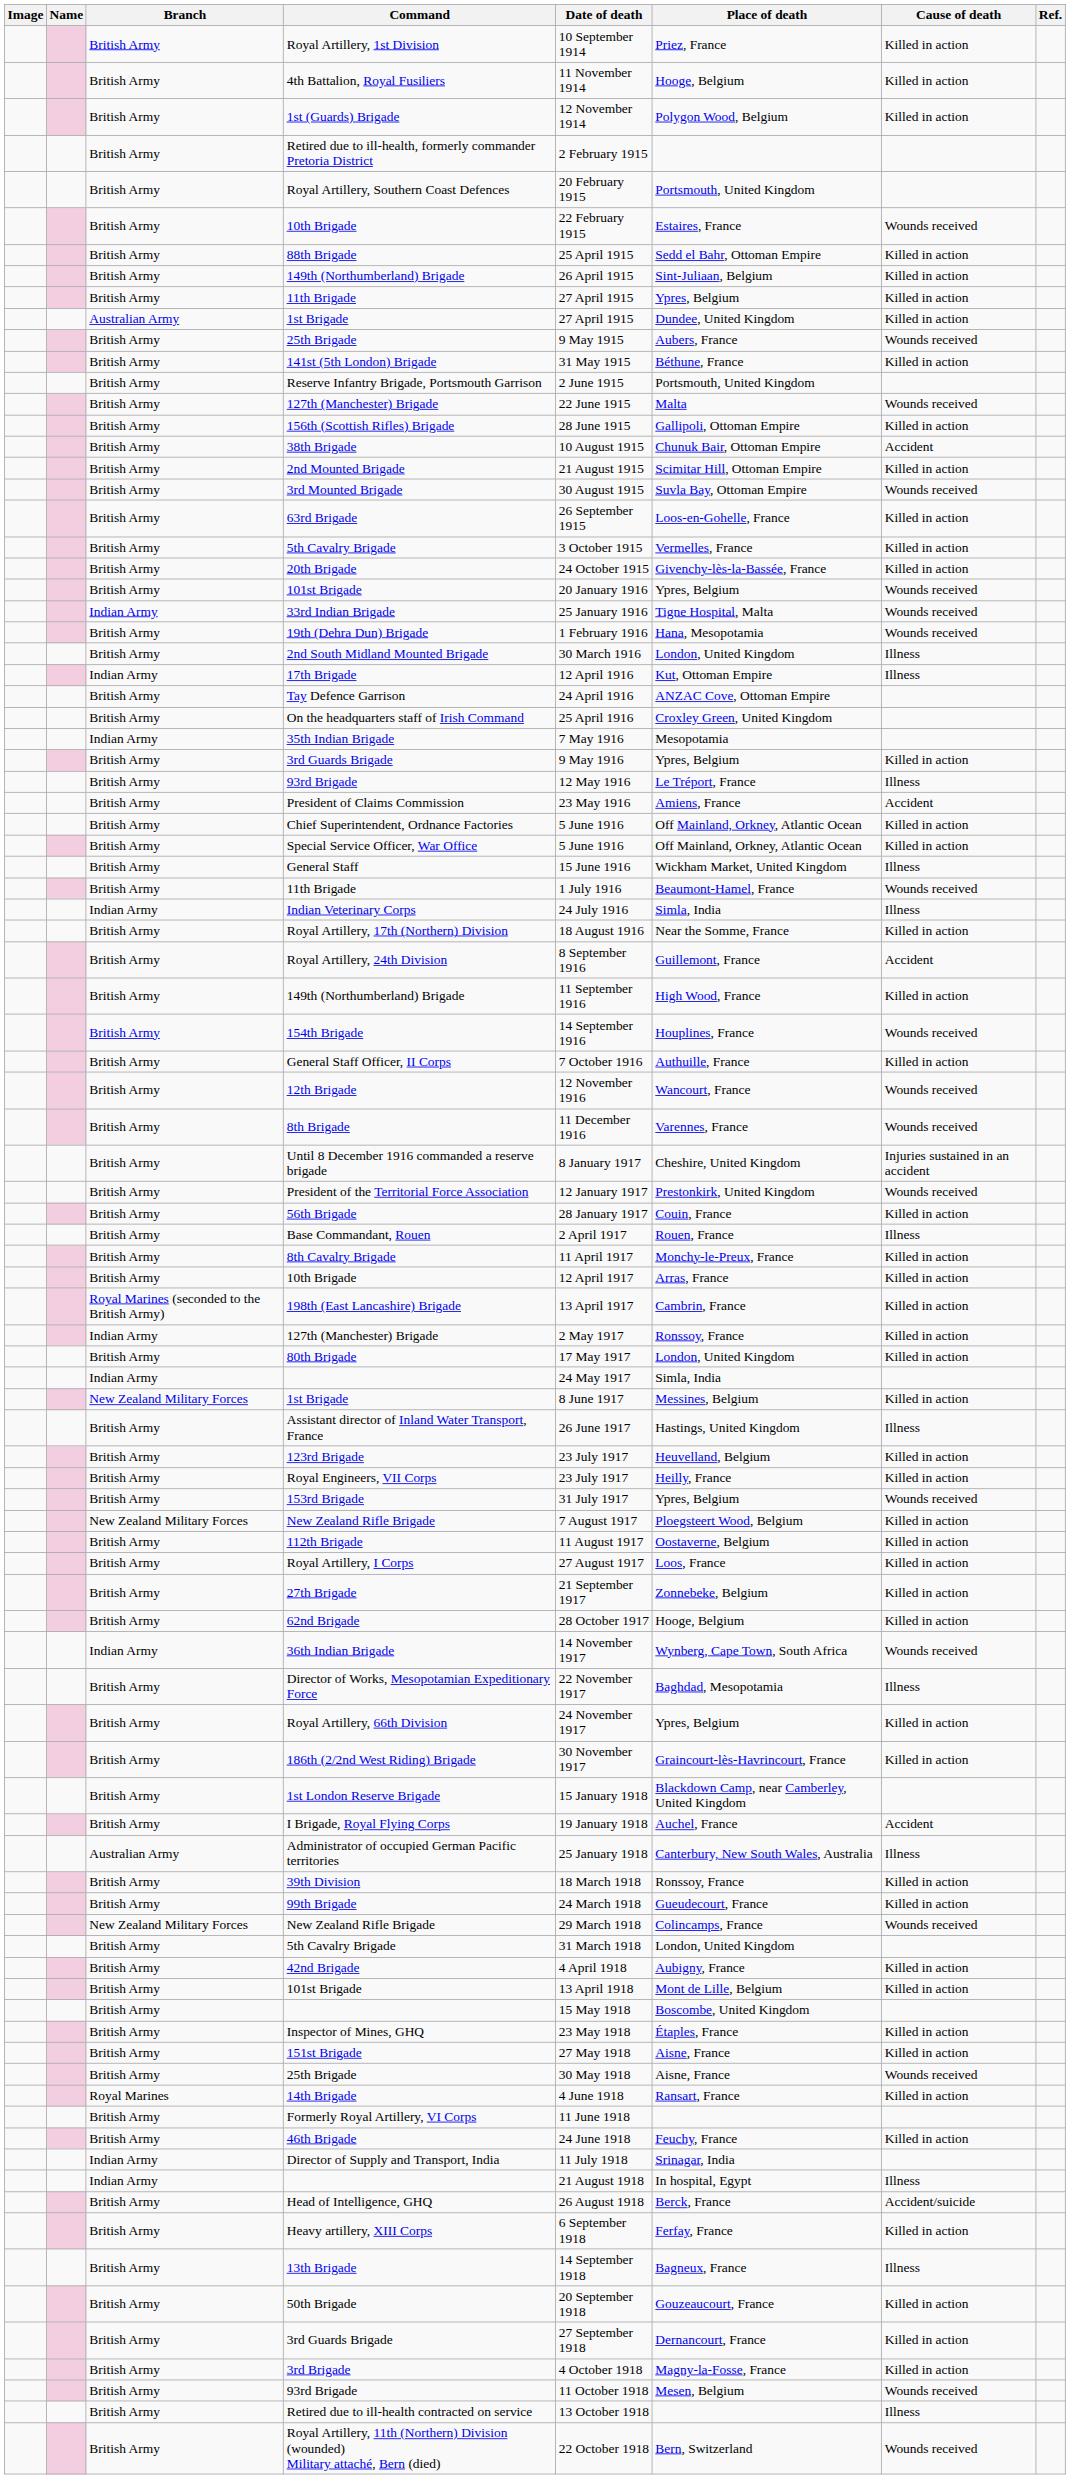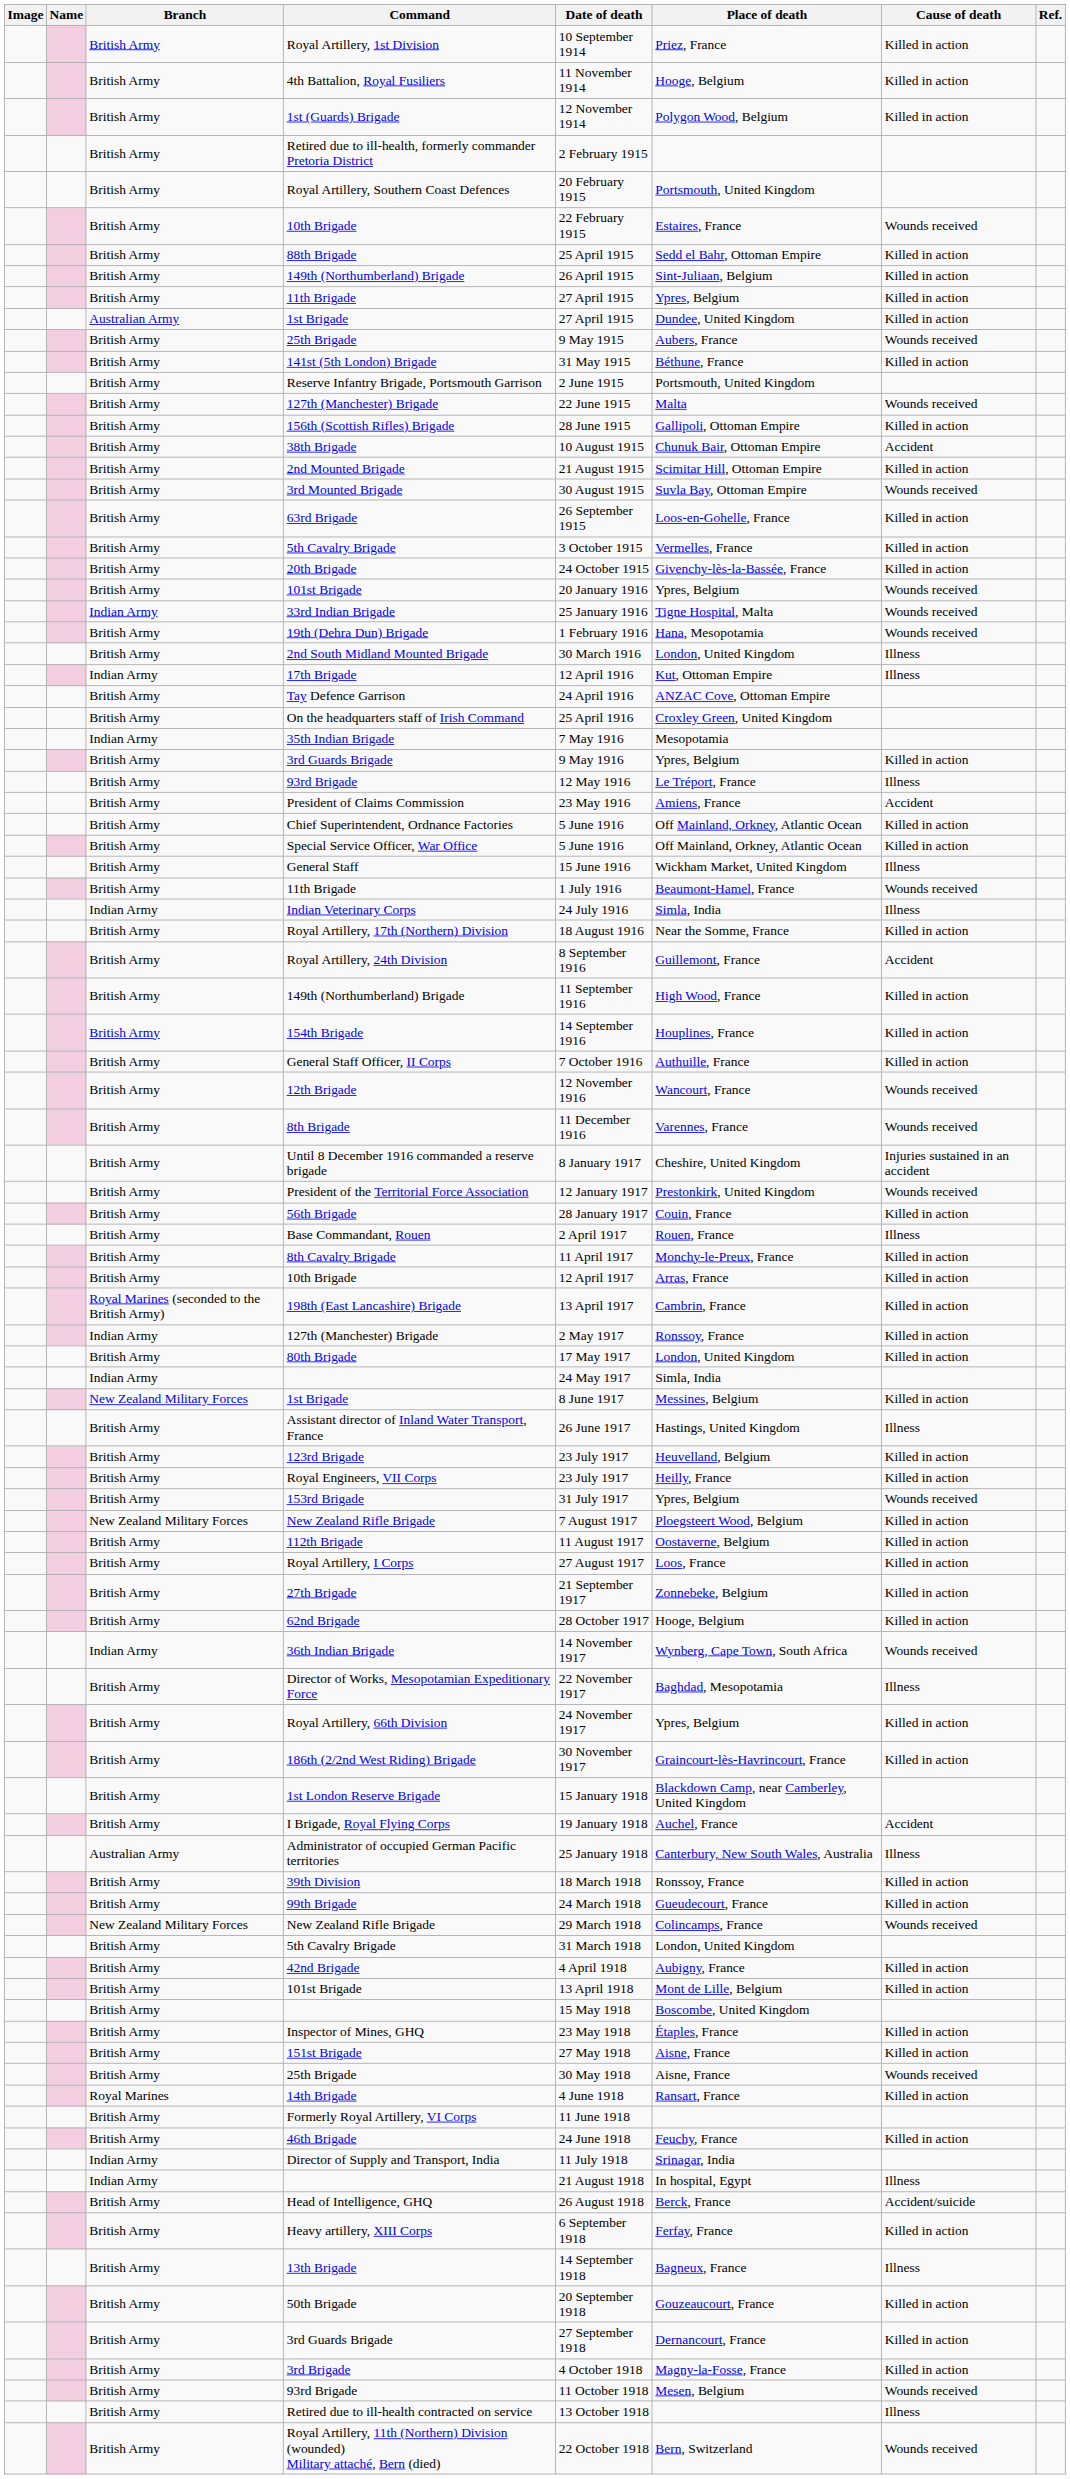154th Brigade | Cause of death: Wounds received -> Killed in action
